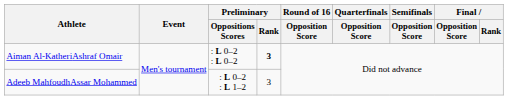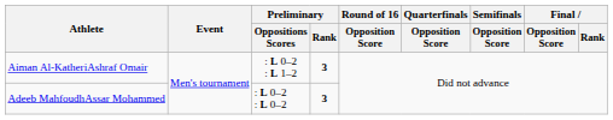Aiman Al-KatheriAshraf Omair | Preliminary / Oppositions Scores: : L 0–2 : L 0–2 -> : L 0–2 : L 1–2
Adeeb MahfoudhAssar Mohammed | Preliminary / Oppositions Scores: : L 0–2 : L 1–2 -> : L 0–2 : L 0–2
Adeeb MahfoudhAssar Mohammed | Preliminary / Rank: normal -> bold
